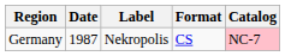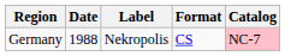Germany | Date: 1987 -> 1988
